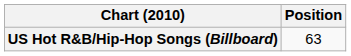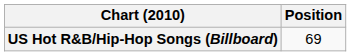US Hot R&B/Hip-Hop Songs (Billboard) | Position: 63 -> 69
